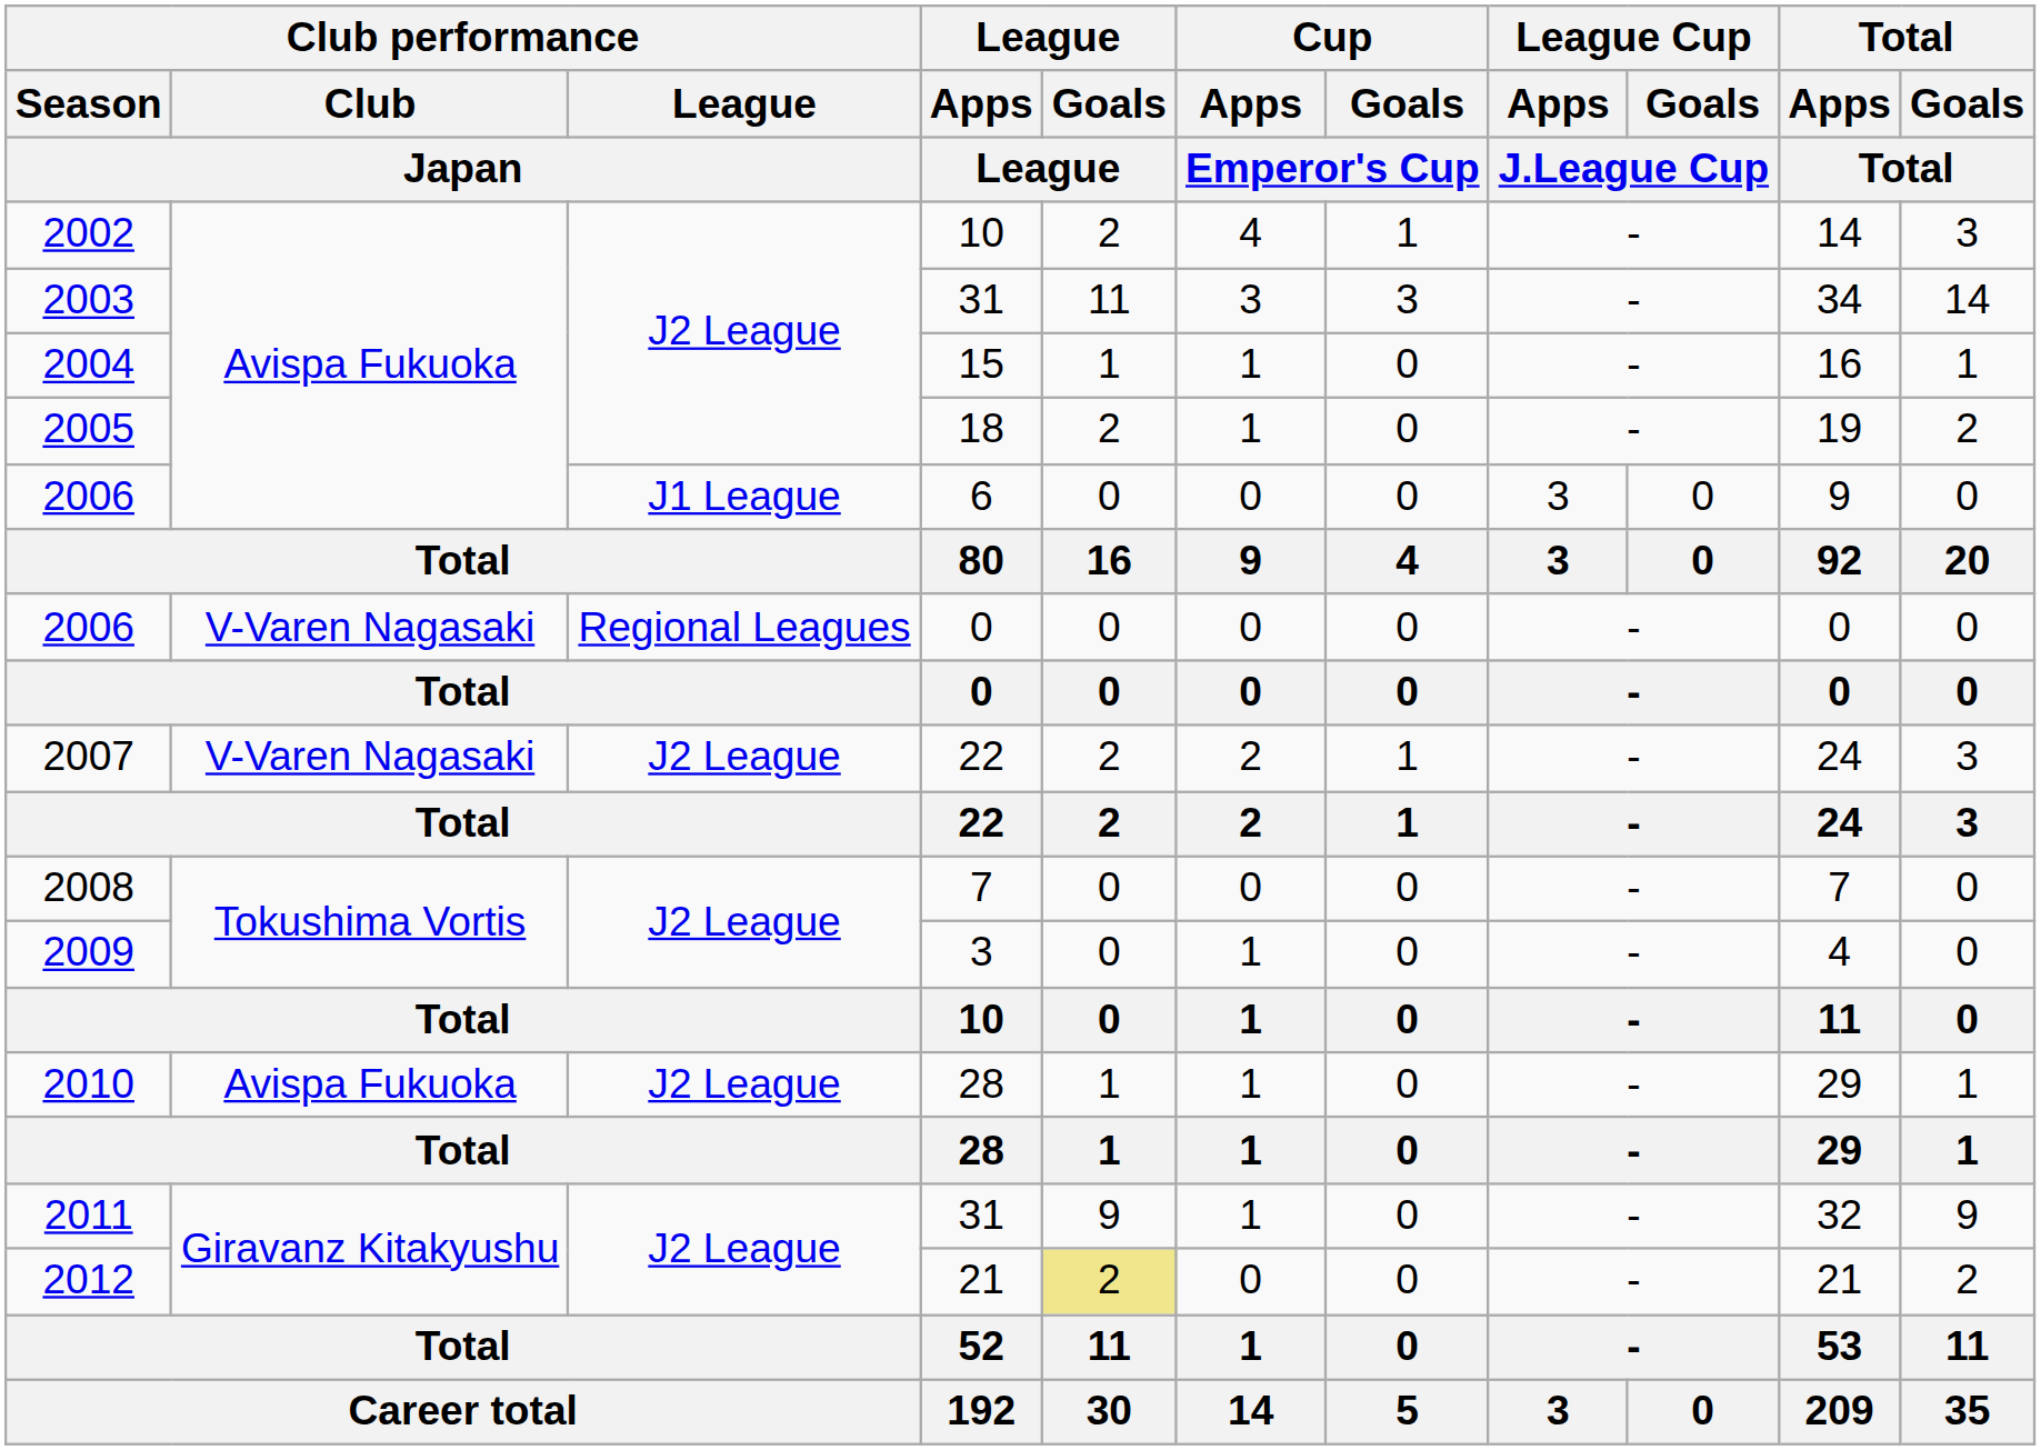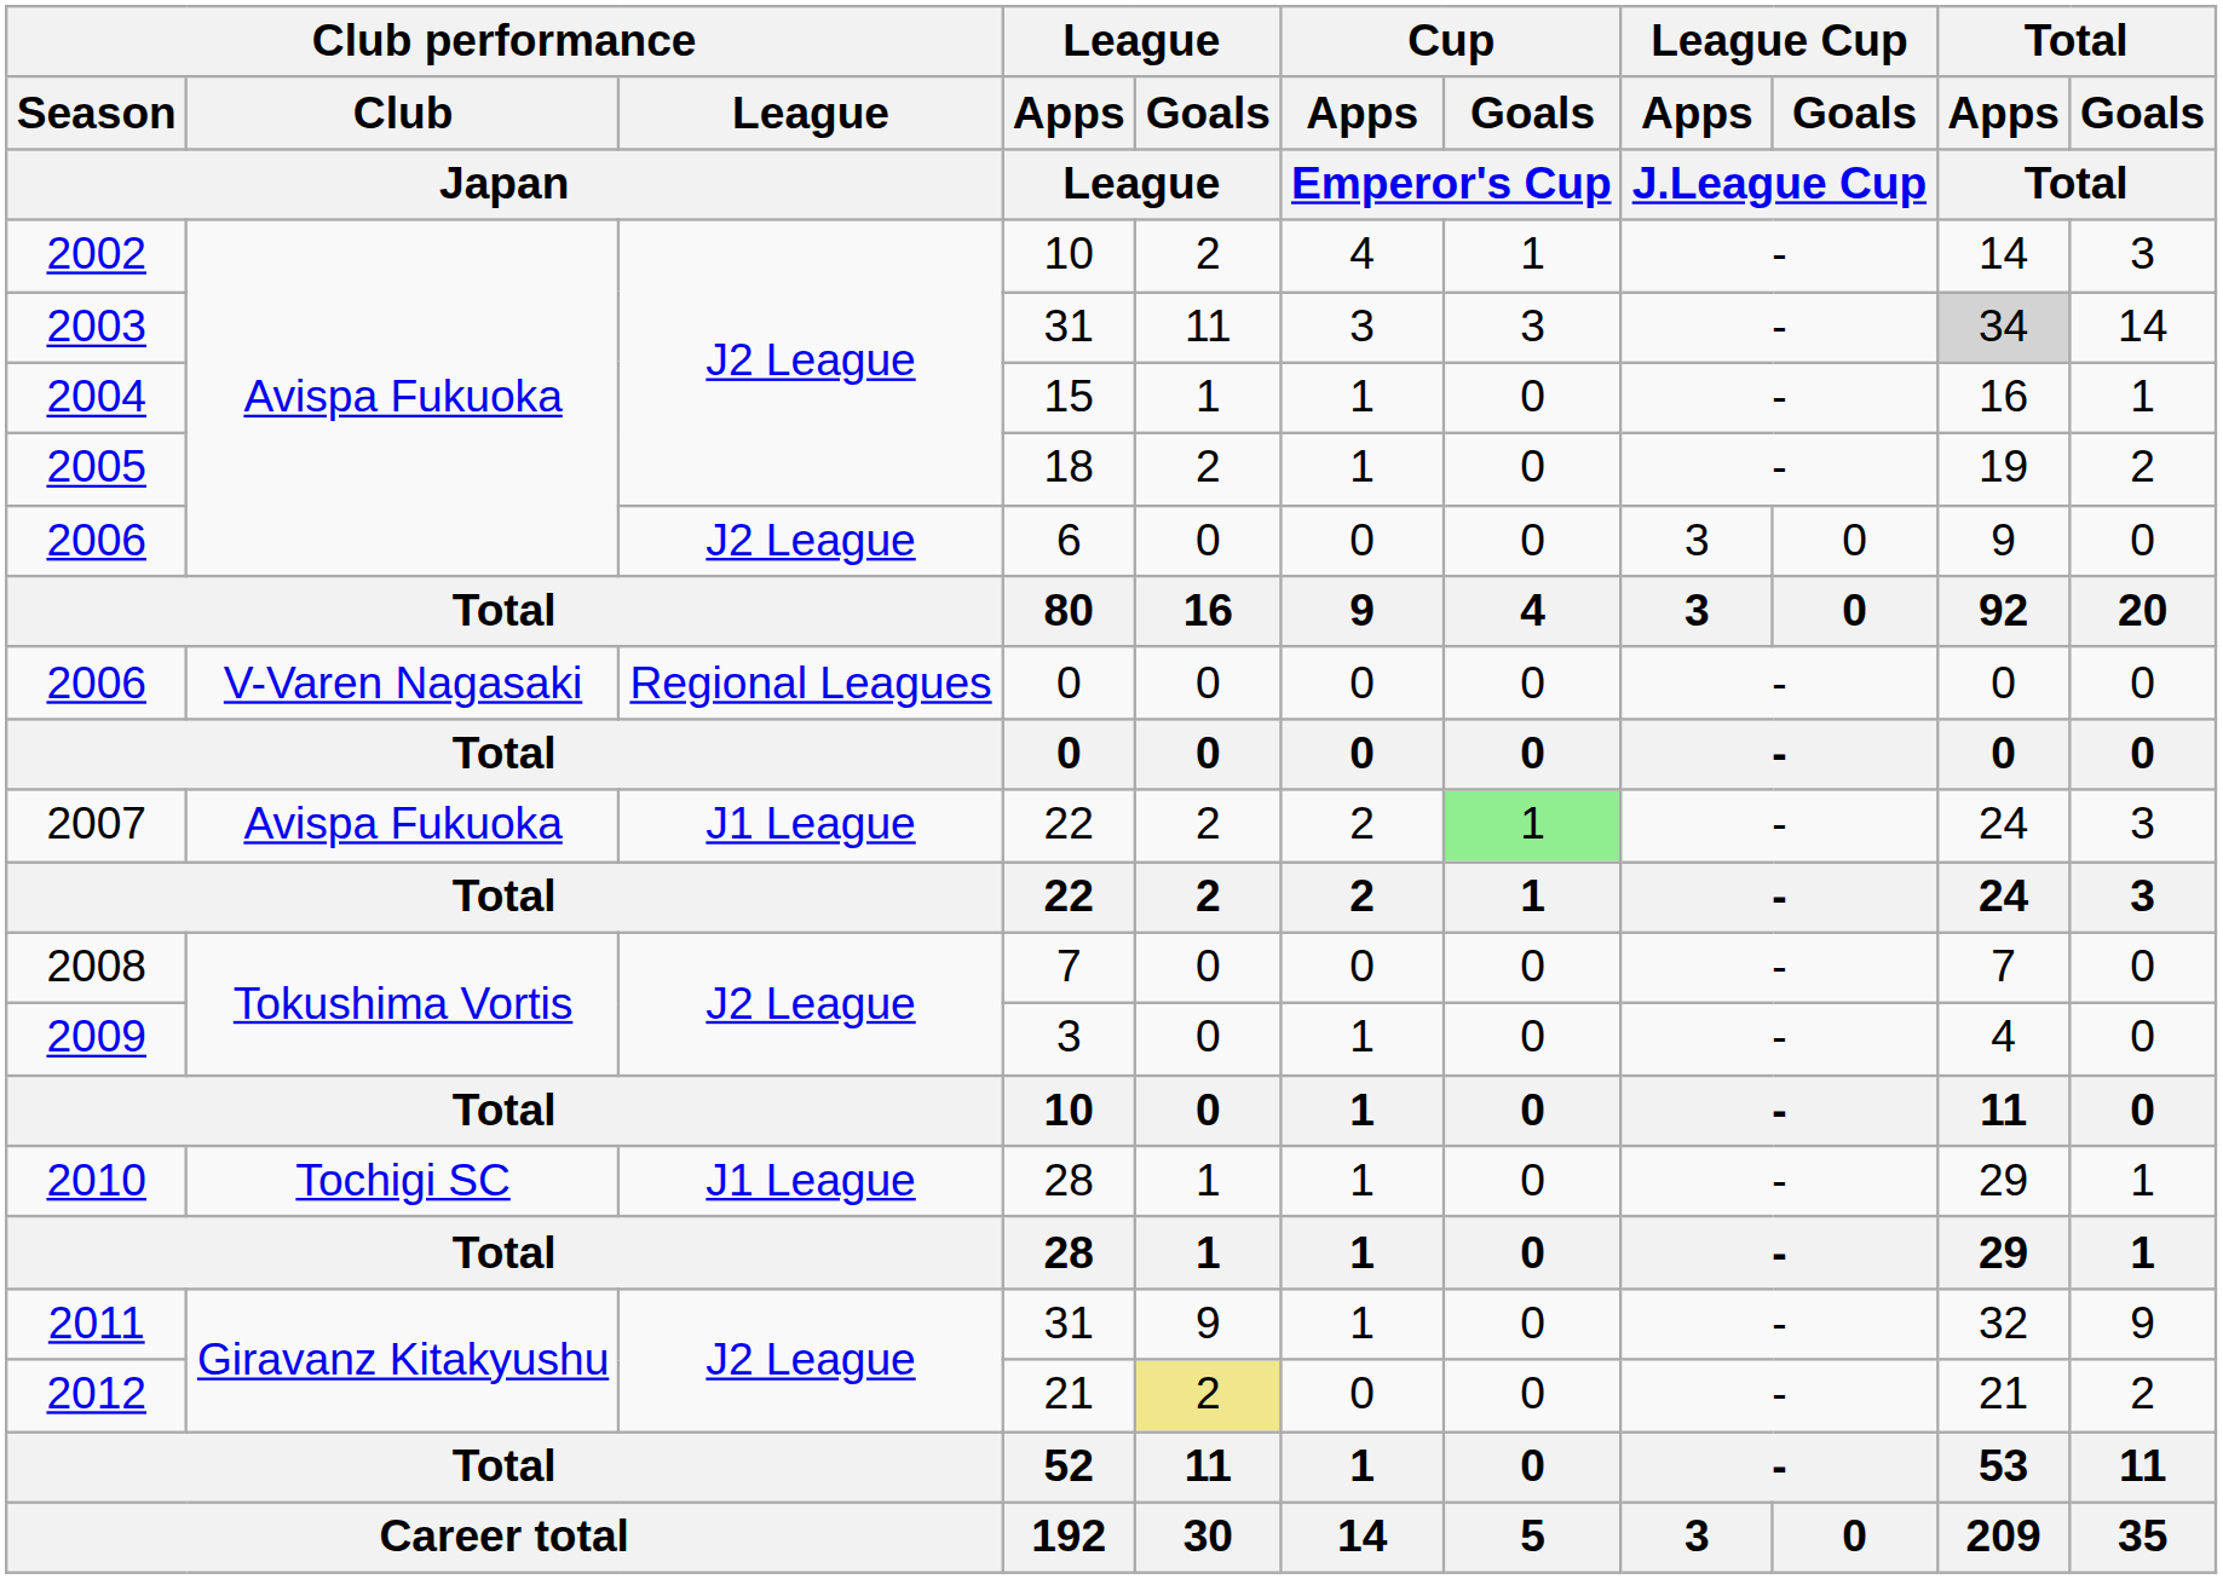2003 | Total / Apps / Total: no background -> lightgrey background
2006 / 6 | Club performance / League / Japan: J1 League -> J2 League
2007 | Club performance / Club / Japan: V-Varen Nagasaki -> Avispa Fukuoka
2007 | Club performance / League / Japan: J2 League -> J1 League
2007 | Cup / Goals / Emperor's Cup: no background -> lightgreen background
2010 | Club performance / Club / Japan: Avispa Fukuoka -> Tochigi SC
2010 | Club performance / League / Japan: J2 League -> J1 League
